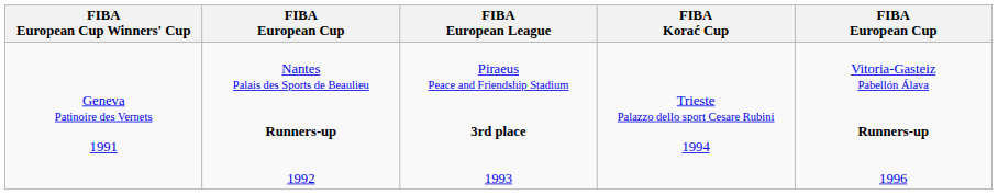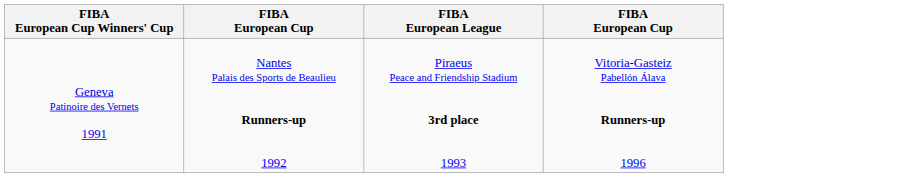- column: FIBA Korać Cup | Trieste Palazzo dello sport Cesare Rubini 1994
